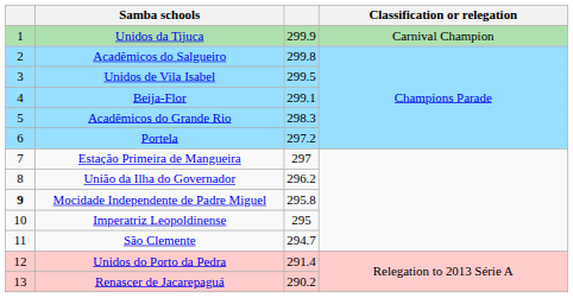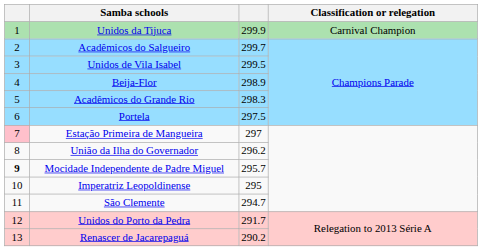Acadêmicos do Salgueiro | column 3: 299.8 -> 299.7
Beija-Flor | column 3: 299.1 -> 298.9
Portela | column 3: 297.2 -> 297.5
Estação Primeira de Mangueira | column 1: no background -> pink background
Mocidade Independente de Padre Miguel | column 3: 295.8 -> 295.7
Unidos do Porto da Pedra | column 3: 291.4 -> 291.7
